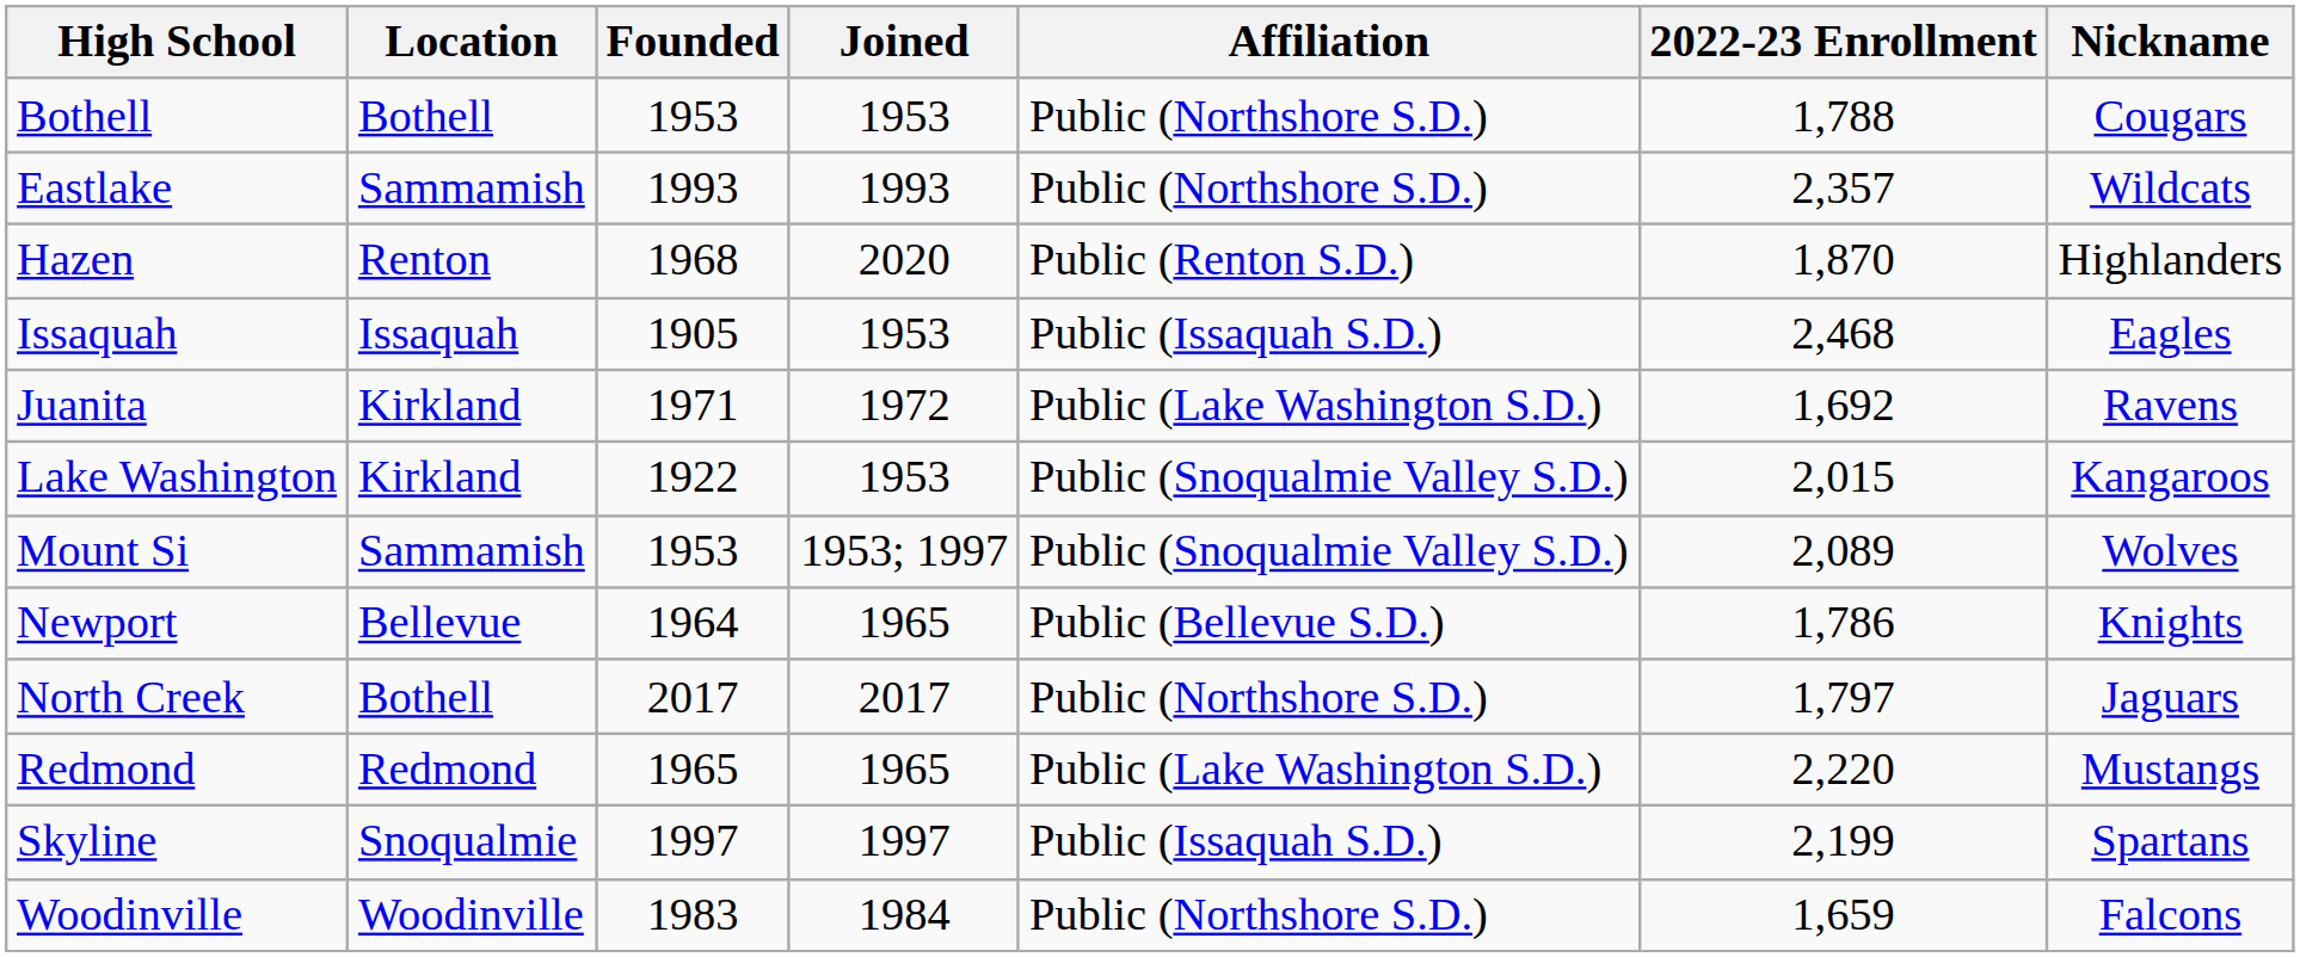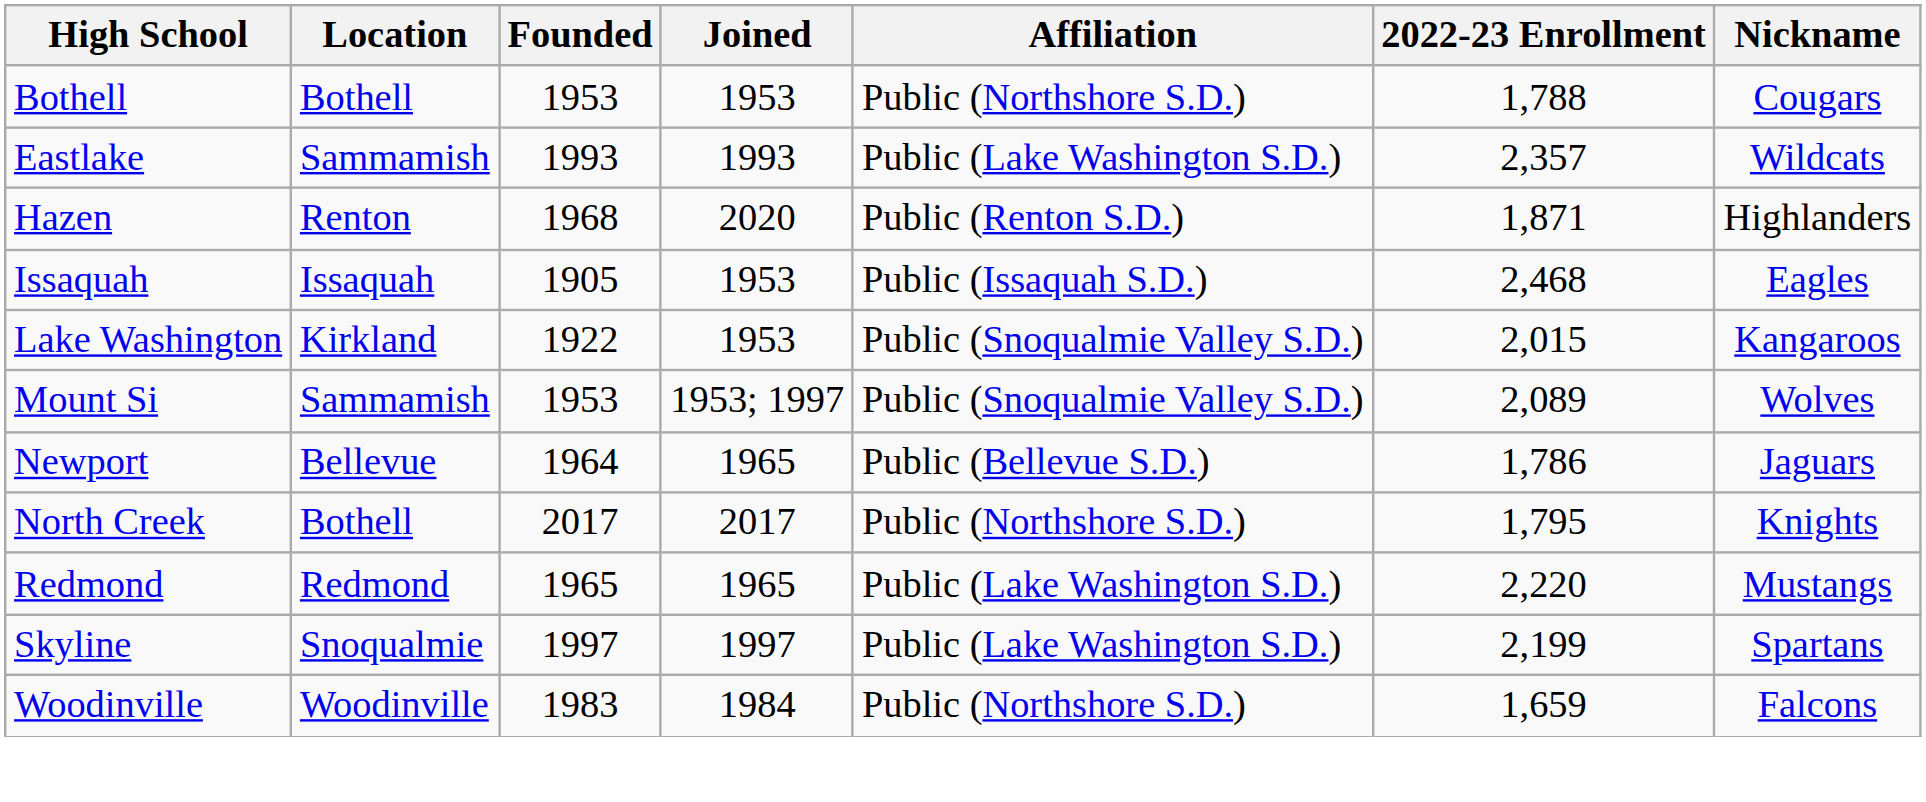Eastlake | Affiliation: Public (Northshore S.D.) -> Public (Lake Washington S.D.)
Hazen | 2022-23 Enrollment: 1,870 -> 1,871
- row: Juanita | Kirkland | 1971 | 1972 | Public (Lake Washington S.D.) | 1,692 | Ravens
Newport | Nickname: Knights -> Jaguars
North Creek | 2022-23 Enrollment: 1,797 -> 1,795
North Creek | Nickname: Jaguars -> Knights
Skyline | Affiliation: Public (Issaquah S.D.) -> Public (Lake Washington S.D.)
